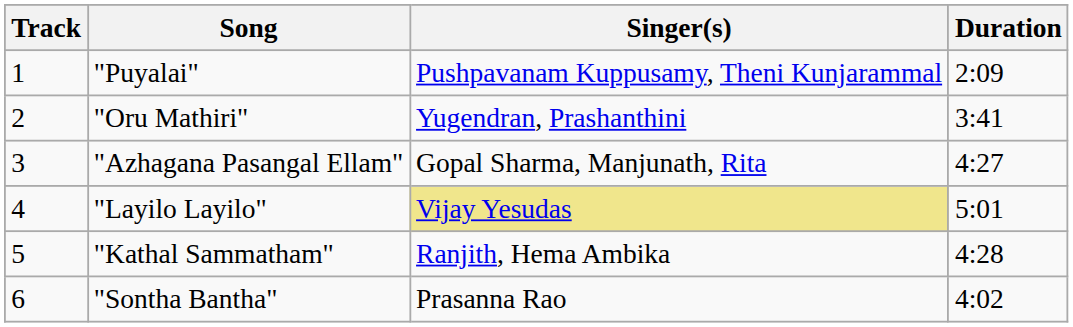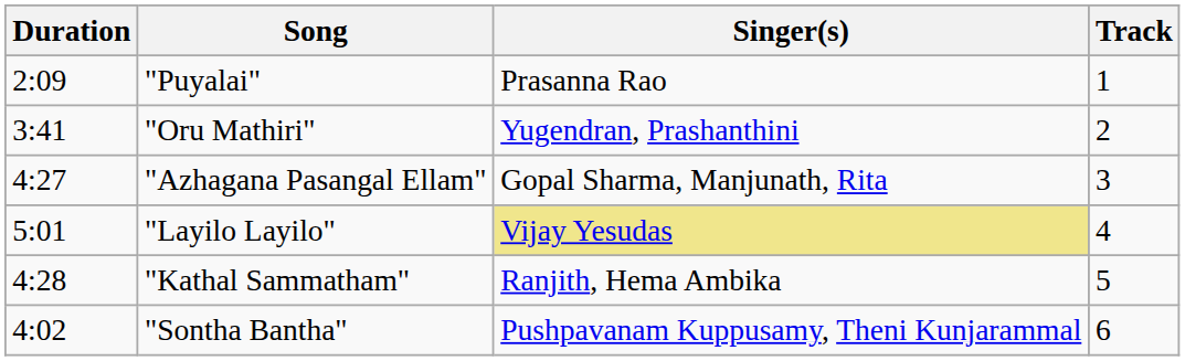columns swapped: Track <-> Duration
"Puyalai" | Singer(s): Pushpavanam Kuppusamy, Theni Kunjarammal -> Prasanna Rao
"Sontha Bantha" | Singer(s): Prasanna Rao -> Pushpavanam Kuppusamy, Theni Kunjarammal
